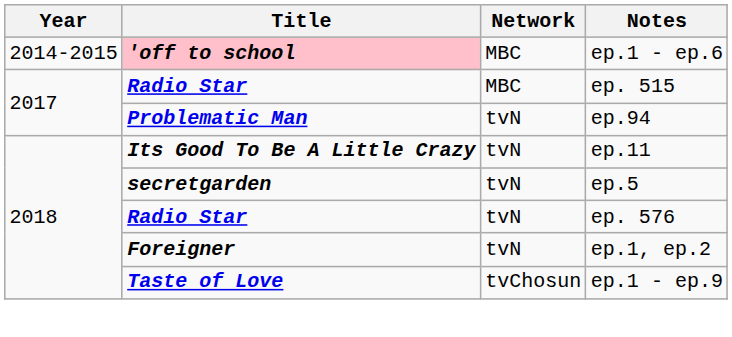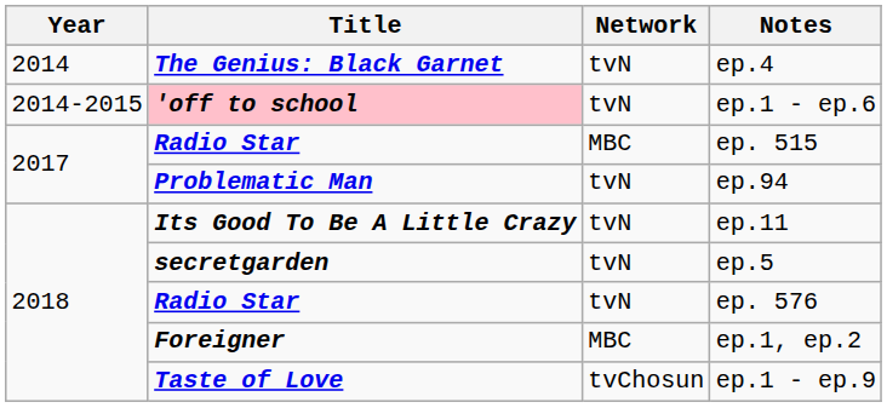+ row: 2014 | The Genius: Black Garnet | tvN | ep.4
ep.1 - ep.6 | Network: MBC -> tvN
ep.1, ep.2 | Network: tvN -> MBC
